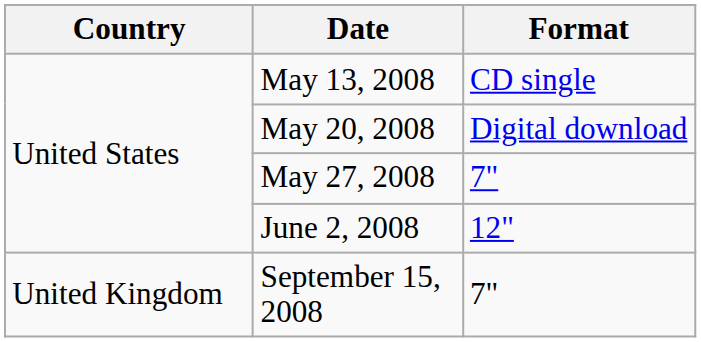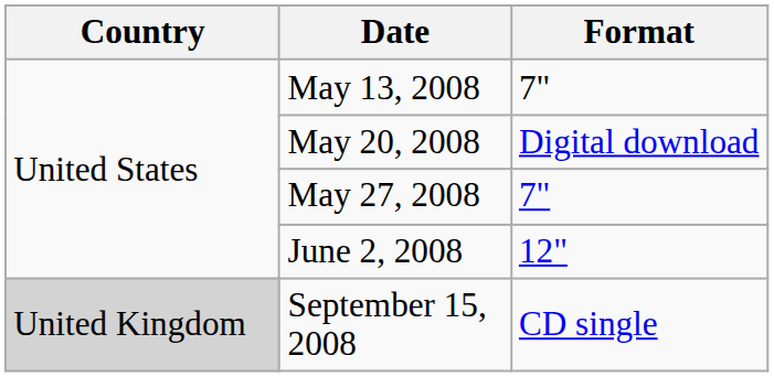May 13, 2008 | Format: CD single -> 7"
September 15, 2008 | Country: no background -> lightgrey background
September 15, 2008 | Format: 7" -> CD single
